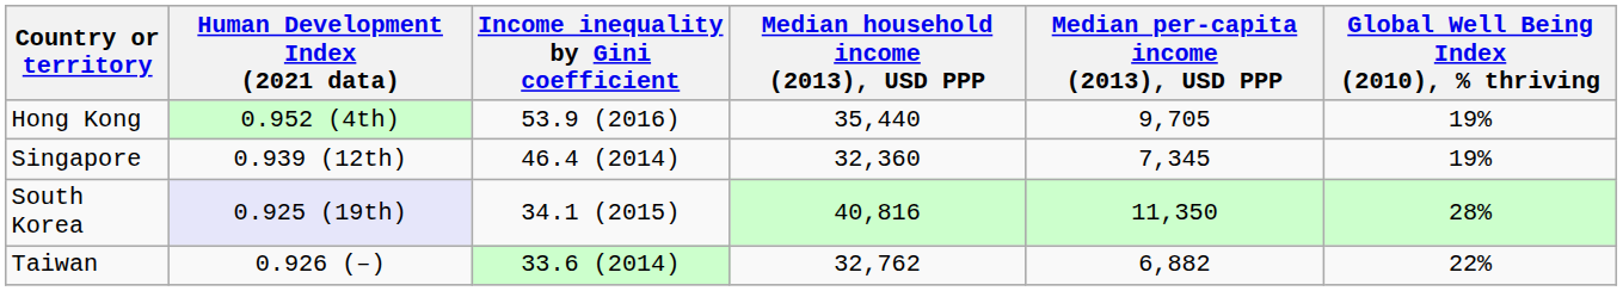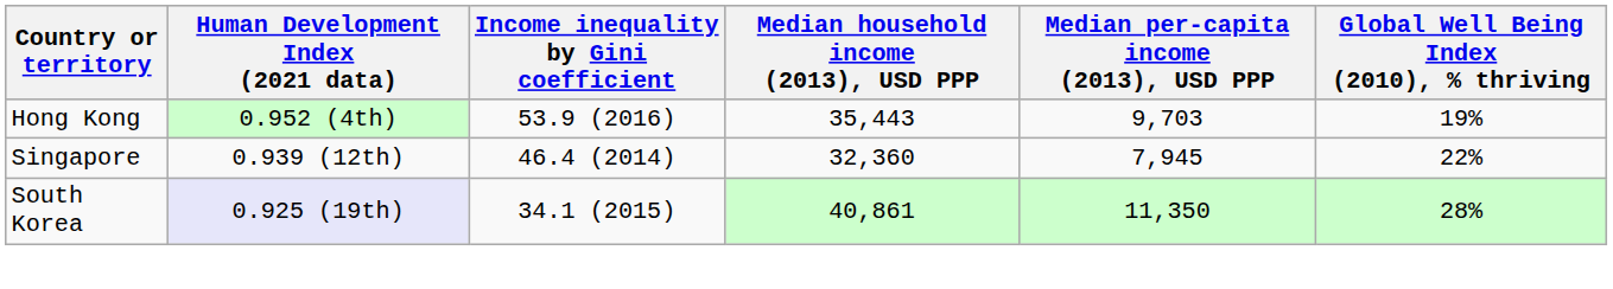Hong Kong | Median household income (2013), USD PPP: 35,440 -> 35,443
Hong Kong | Median per-capita income (2013), USD PPP: 9,705 -> 9,703
Singapore | Median per-capita income (2013), USD PPP: 7,345 -> 7,945
Singapore | Global Well Being Index (2010), % thriving: 19% -> 22%
South Korea | Median household income (2013), USD PPP: 40,816 -> 40,861
- row: Taiwan | 0.926 (–) | 33.6 (2014) | 32,762 | 6,882 | 22%
